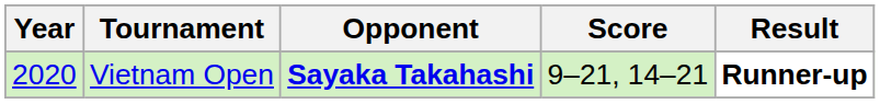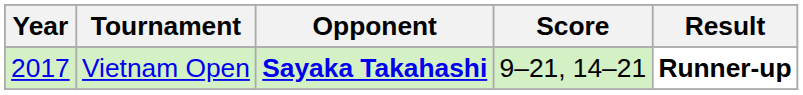Vietnam Open | Year: 2020 -> 2017
